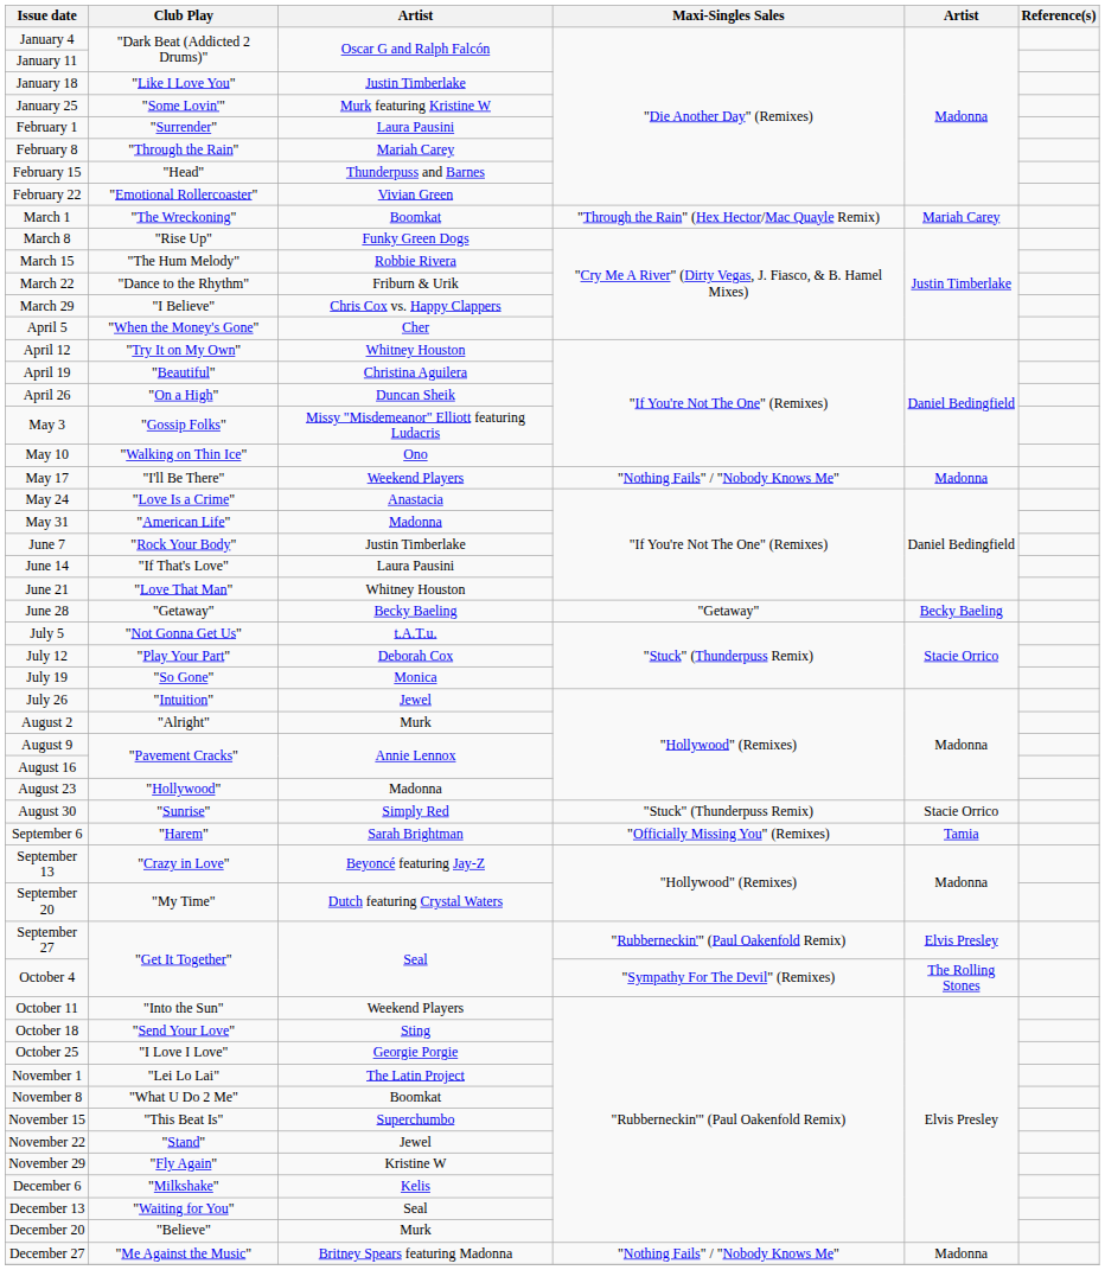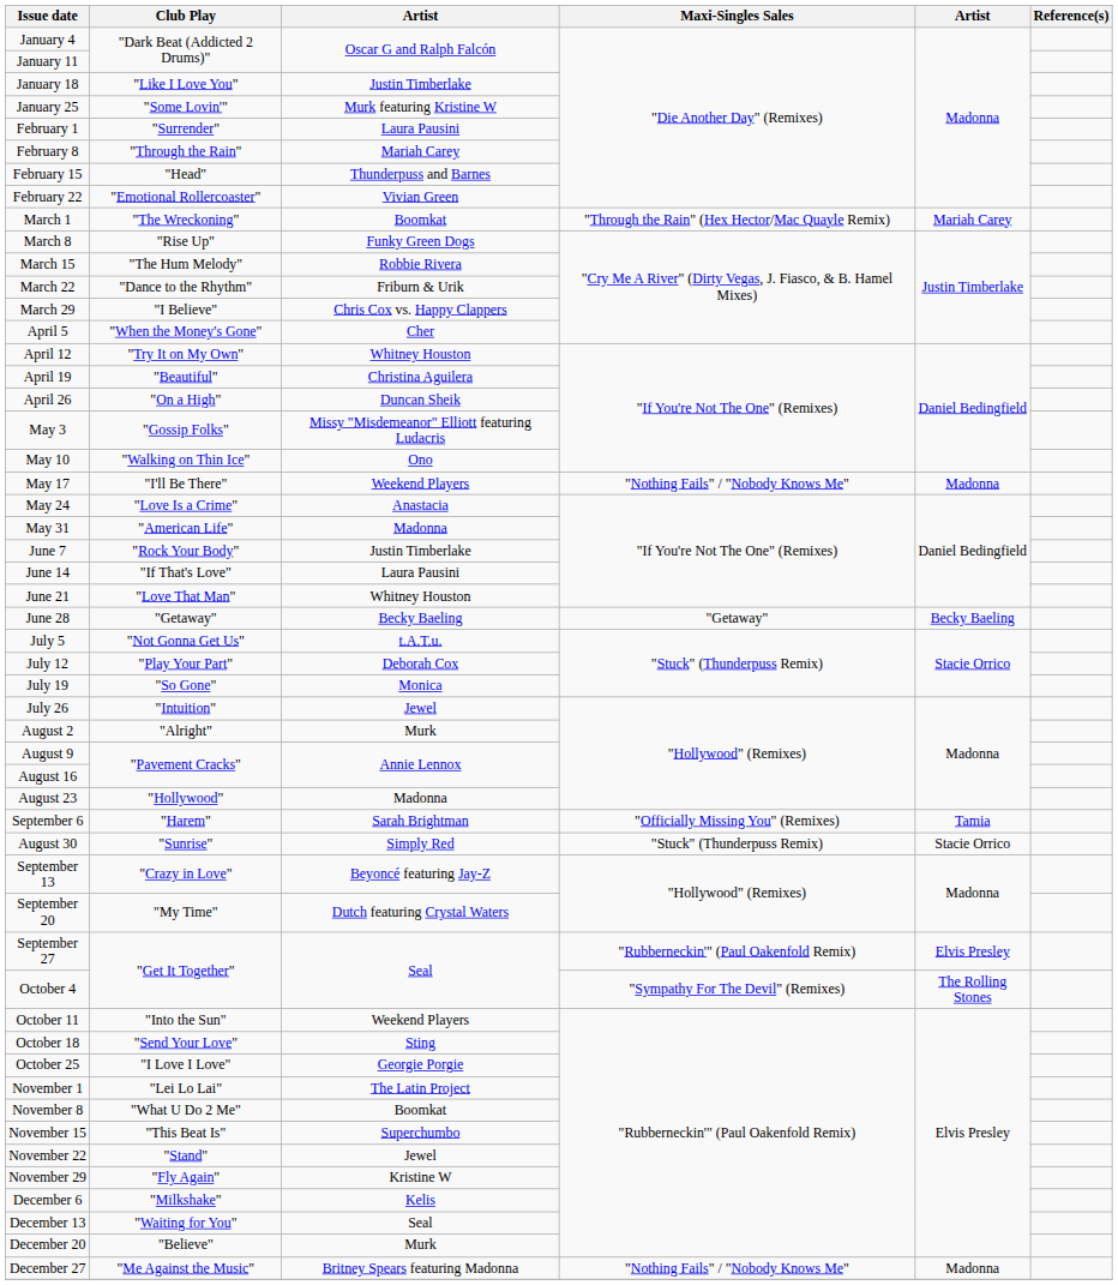rows swapped: August 30 <-> September 6
